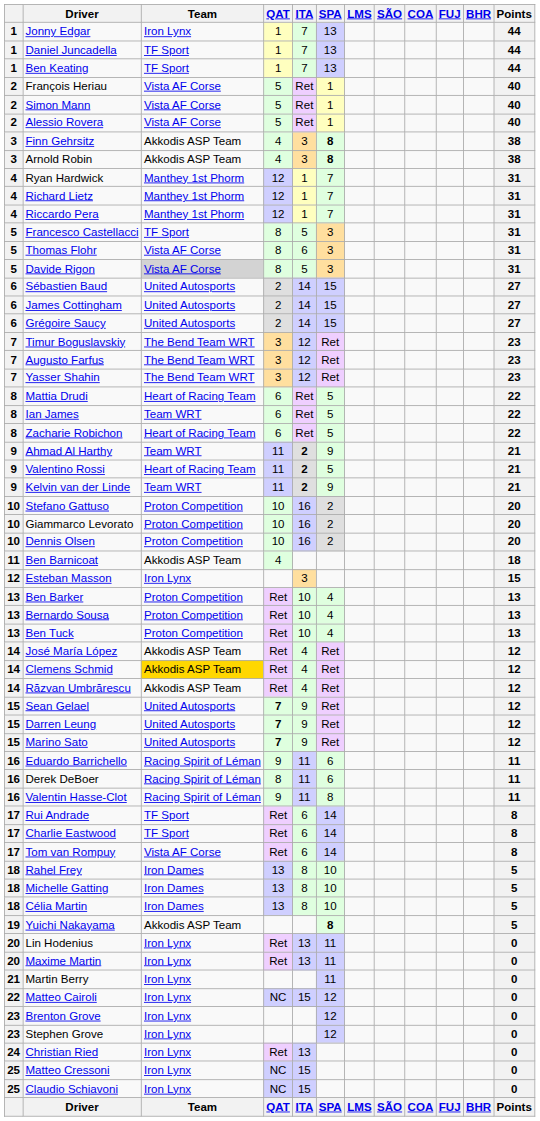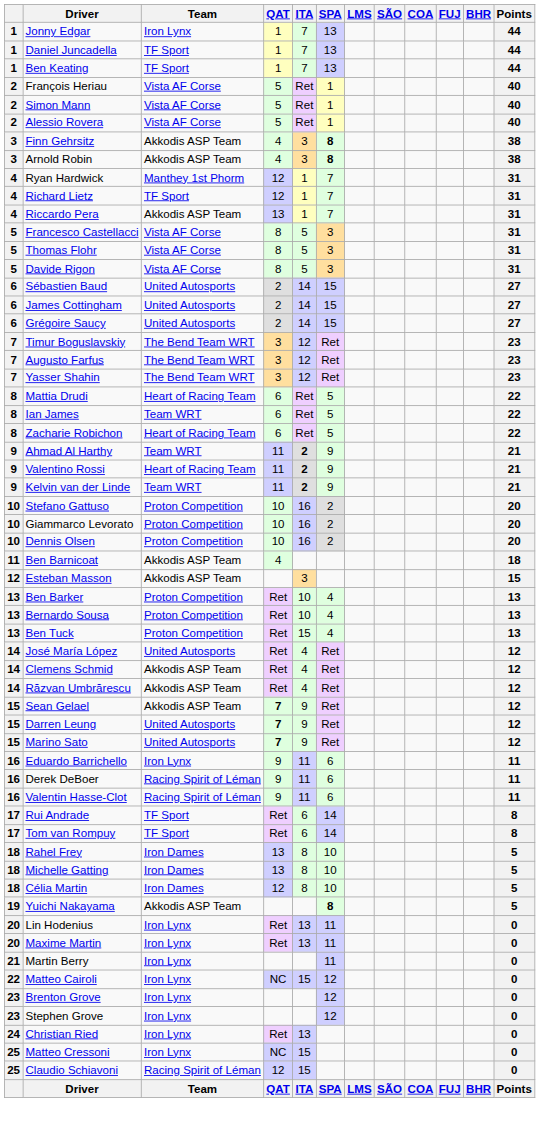Richard Lietz | Team: Manthey 1st Phorm -> TF Sport
Riccardo Pera | Team: Manthey 1st Phorm -> Akkodis ASP Team
Riccardo Pera | QAT: 12 -> 13
Francesco Castellacci | Team: TF Sport -> Vista AF Corse
Thomas Flohr | ITA: 6 -> 5
Davide Rigon | Team: lightgrey background -> no background
Valentino Rossi | SPA: 5 -> 9
Esteban Masson | Team: Iron Lynx -> Akkodis ASP Team
Ben Tuck | ITA: 10 -> 15
José María López | Team: Akkodis ASP Team -> United Autosports
Clemens Schmid | Team: gold background -> no background
Sean Gelael | Team: United Autosports -> Akkodis ASP Team
Eduardo Barrichello | Team: Racing Spirit of Léman -> Iron Lynx
Derek DeBoer | QAT: 8 -> 9
Valentin Hasse-Clot | SPA: 8 -> 6
- row: 17 | Charlie Eastwood | TF Sport | Ret | 6 | 14 | 8
Tom van Rompuy | Team: Vista AF Corse -> TF Sport
Célia Martin | QAT: 13 -> 12
Claudio Schiavoni | Team: Iron Lynx -> Racing Spirit of Léman
Claudio Schiavoni | QAT: NC -> 12
